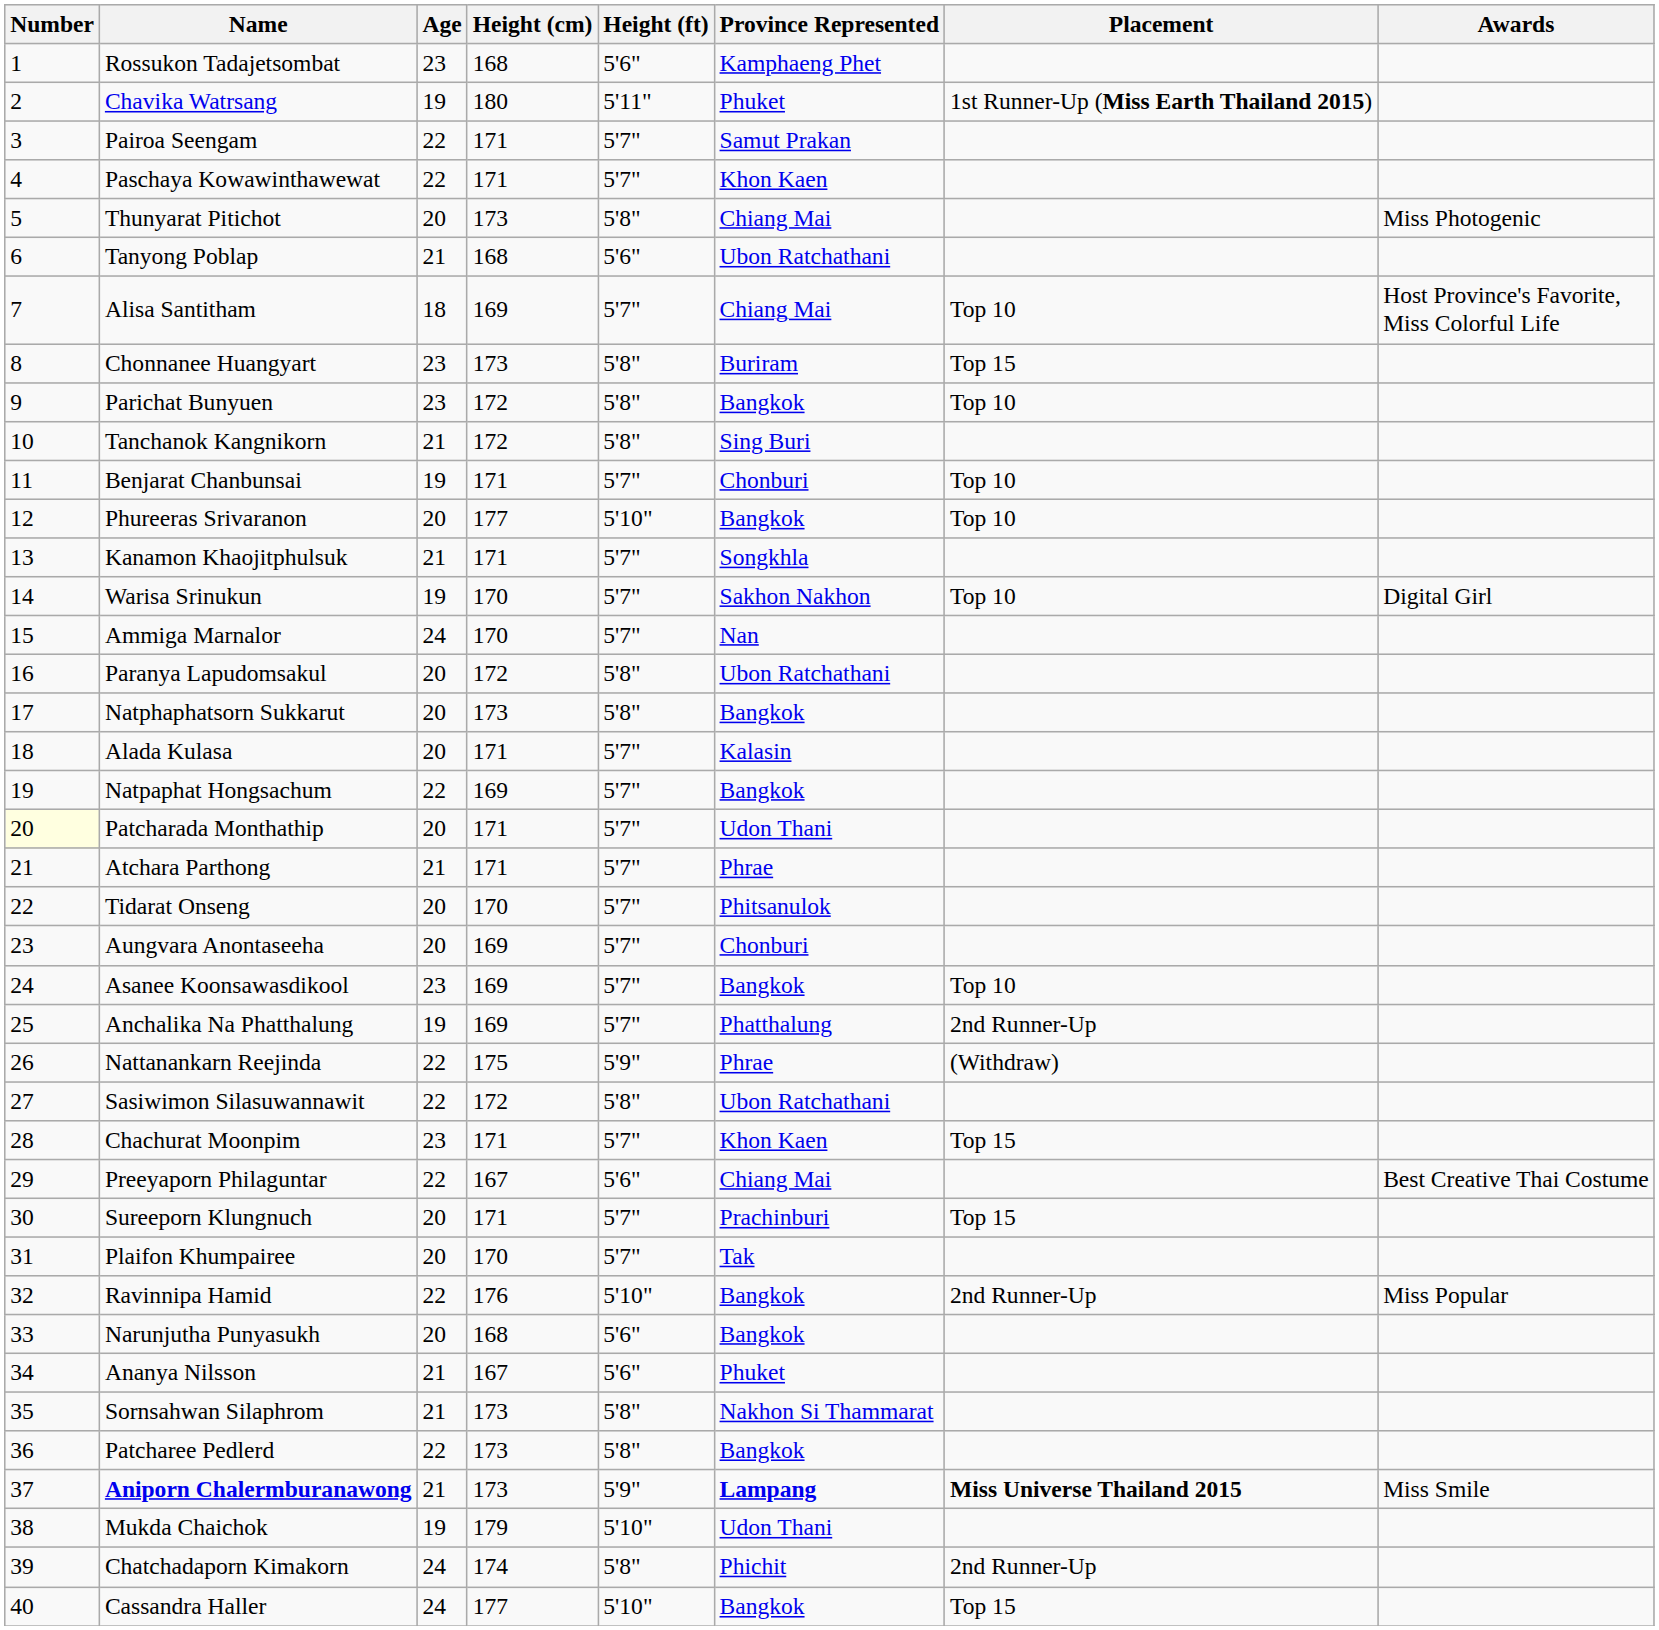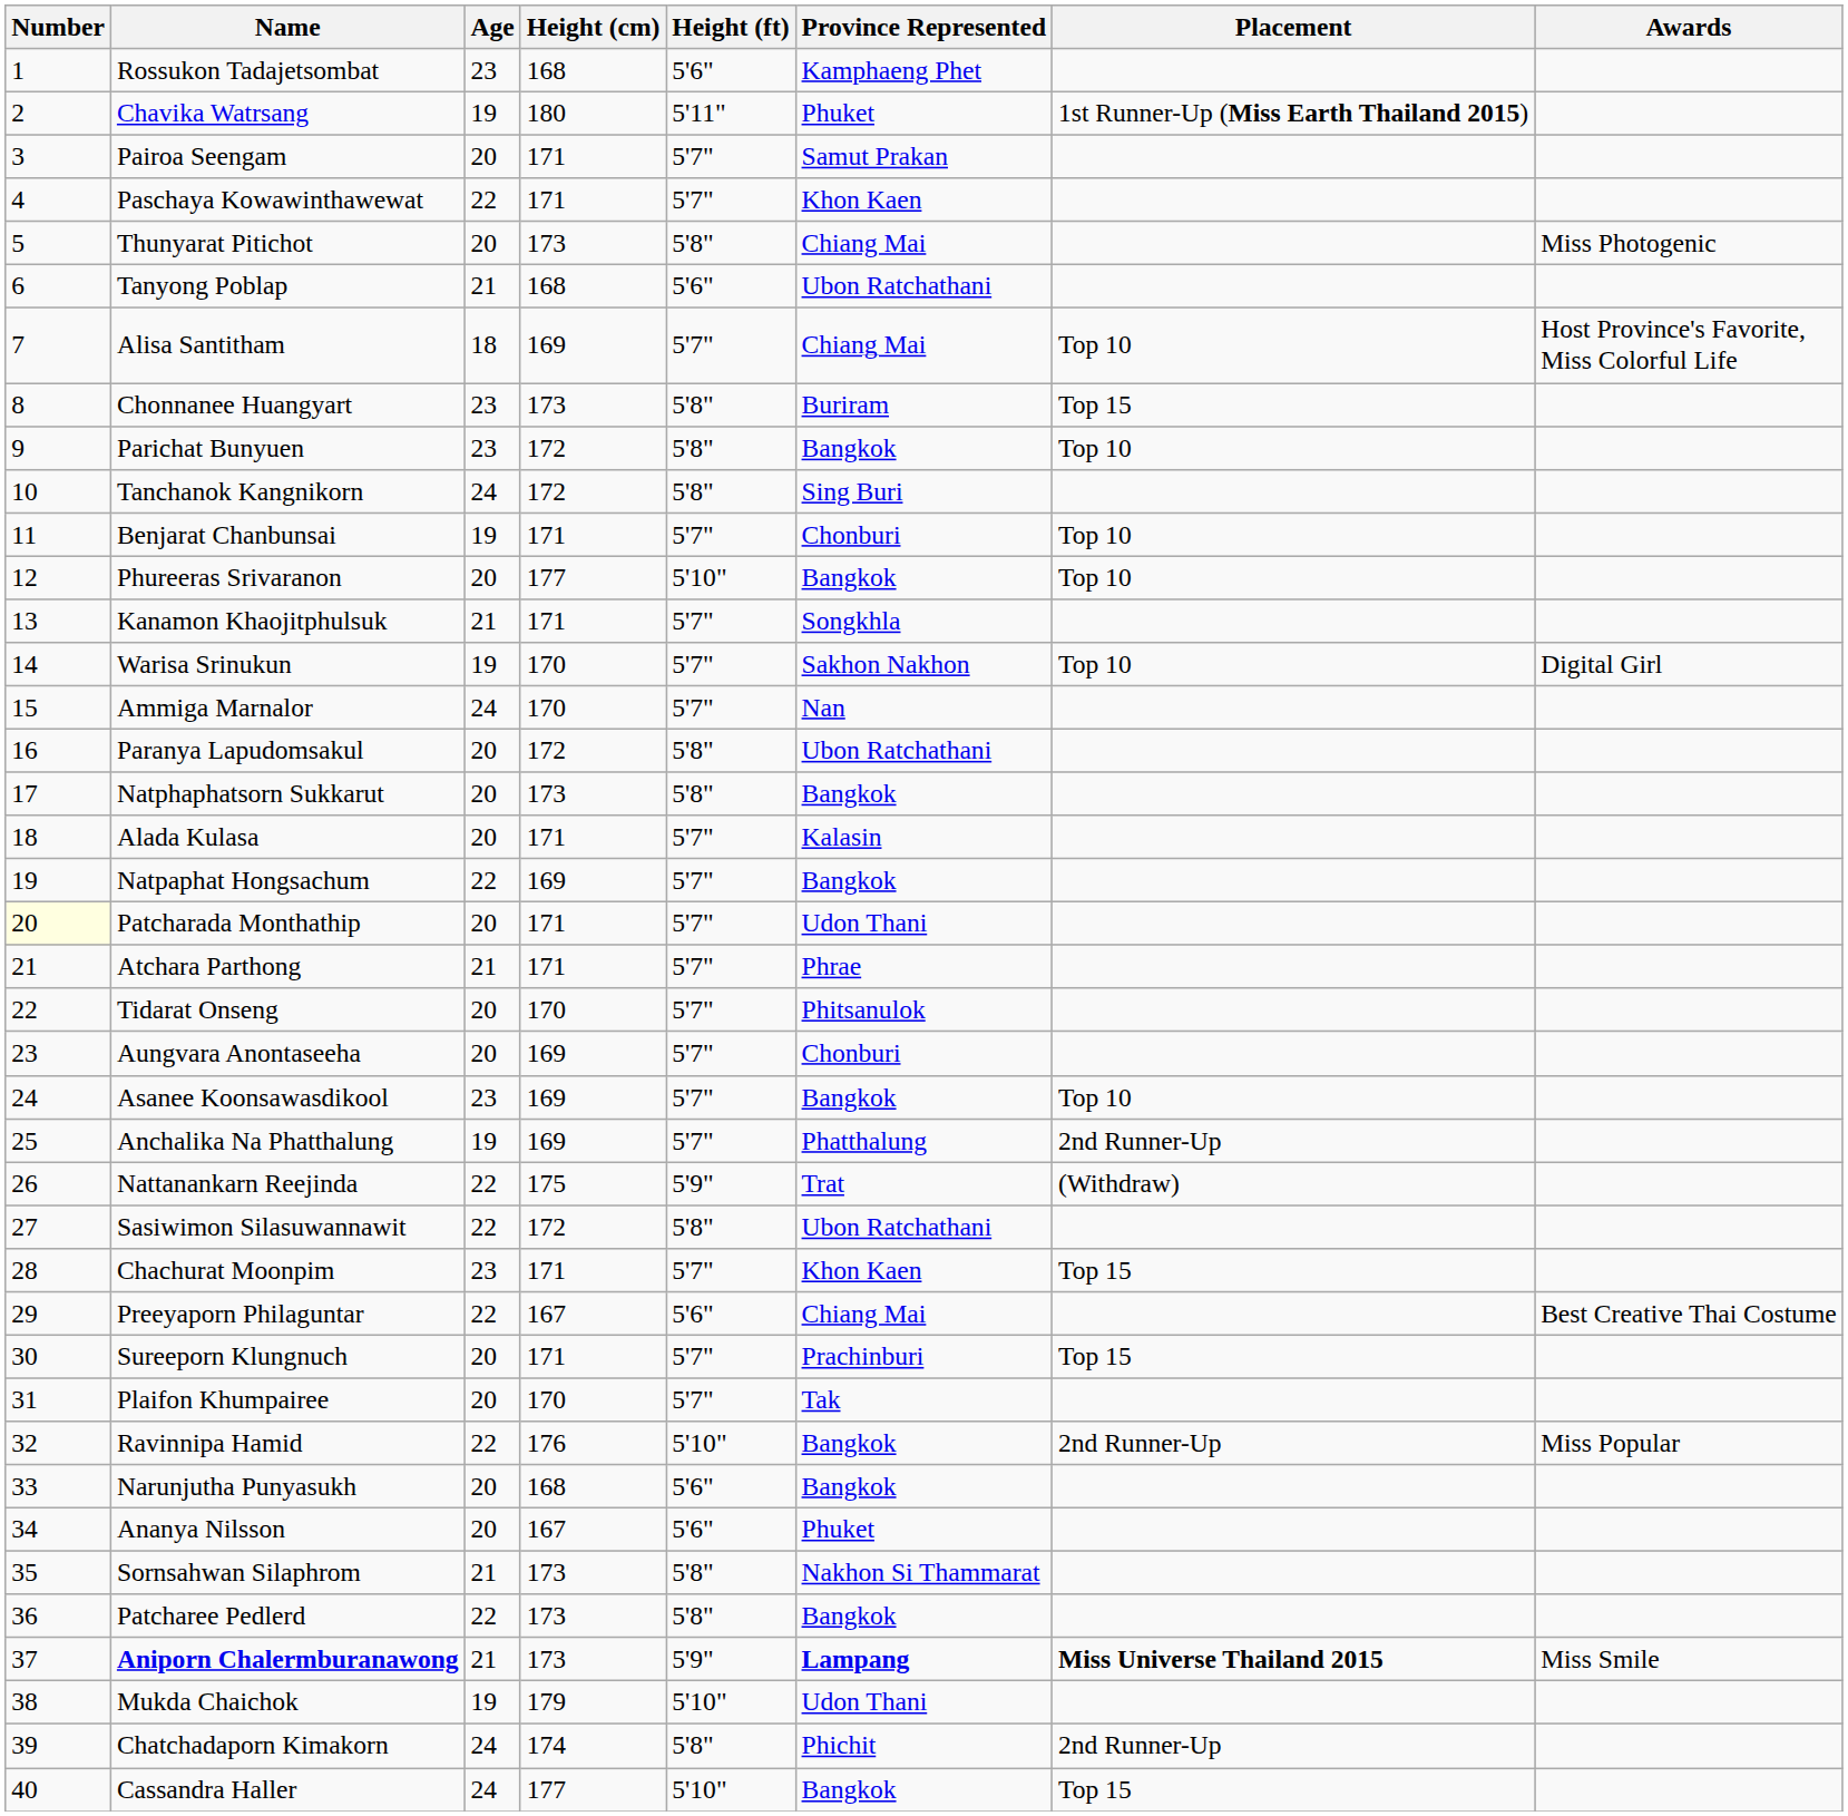Pairoa Seengam | Age: 22 -> 20
Tanchanok Kangnikorn | Age: 21 -> 24
Nattanankarn Reejinda | Province Represented: Phrae -> Trat
Ananya Nilsson | Age: 21 -> 20
